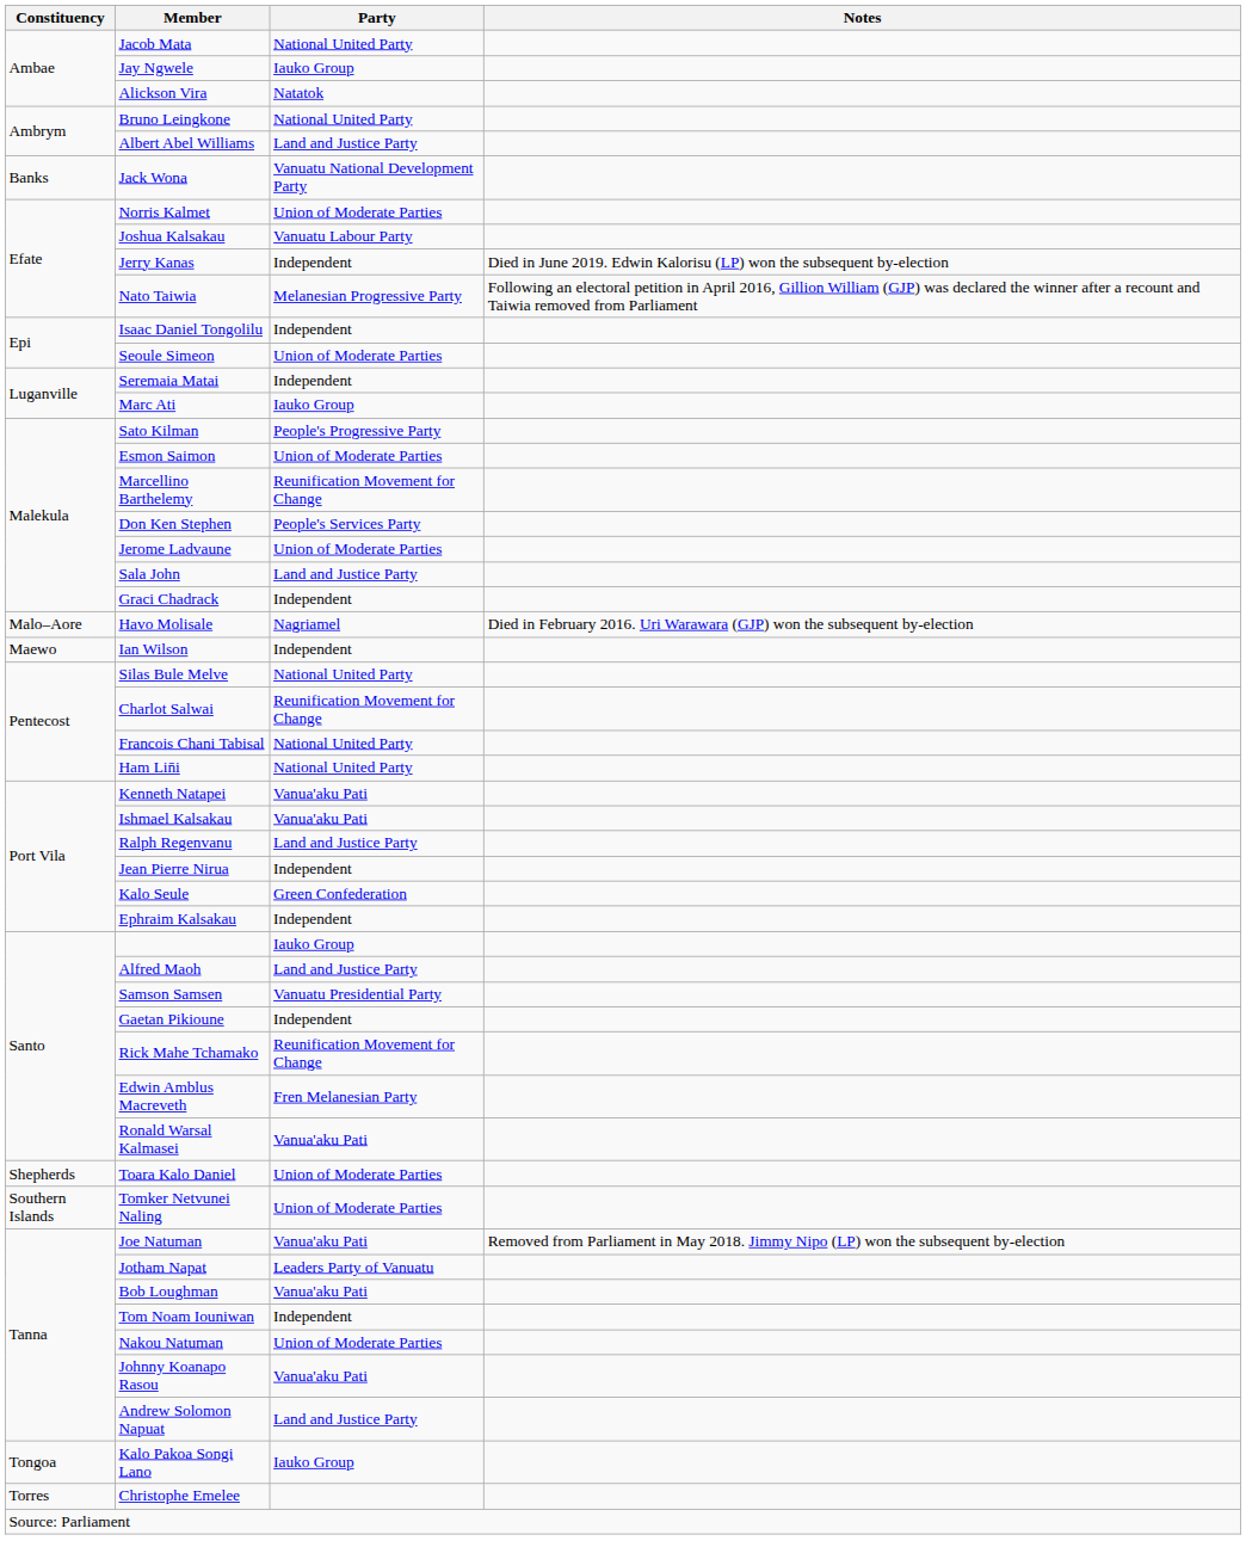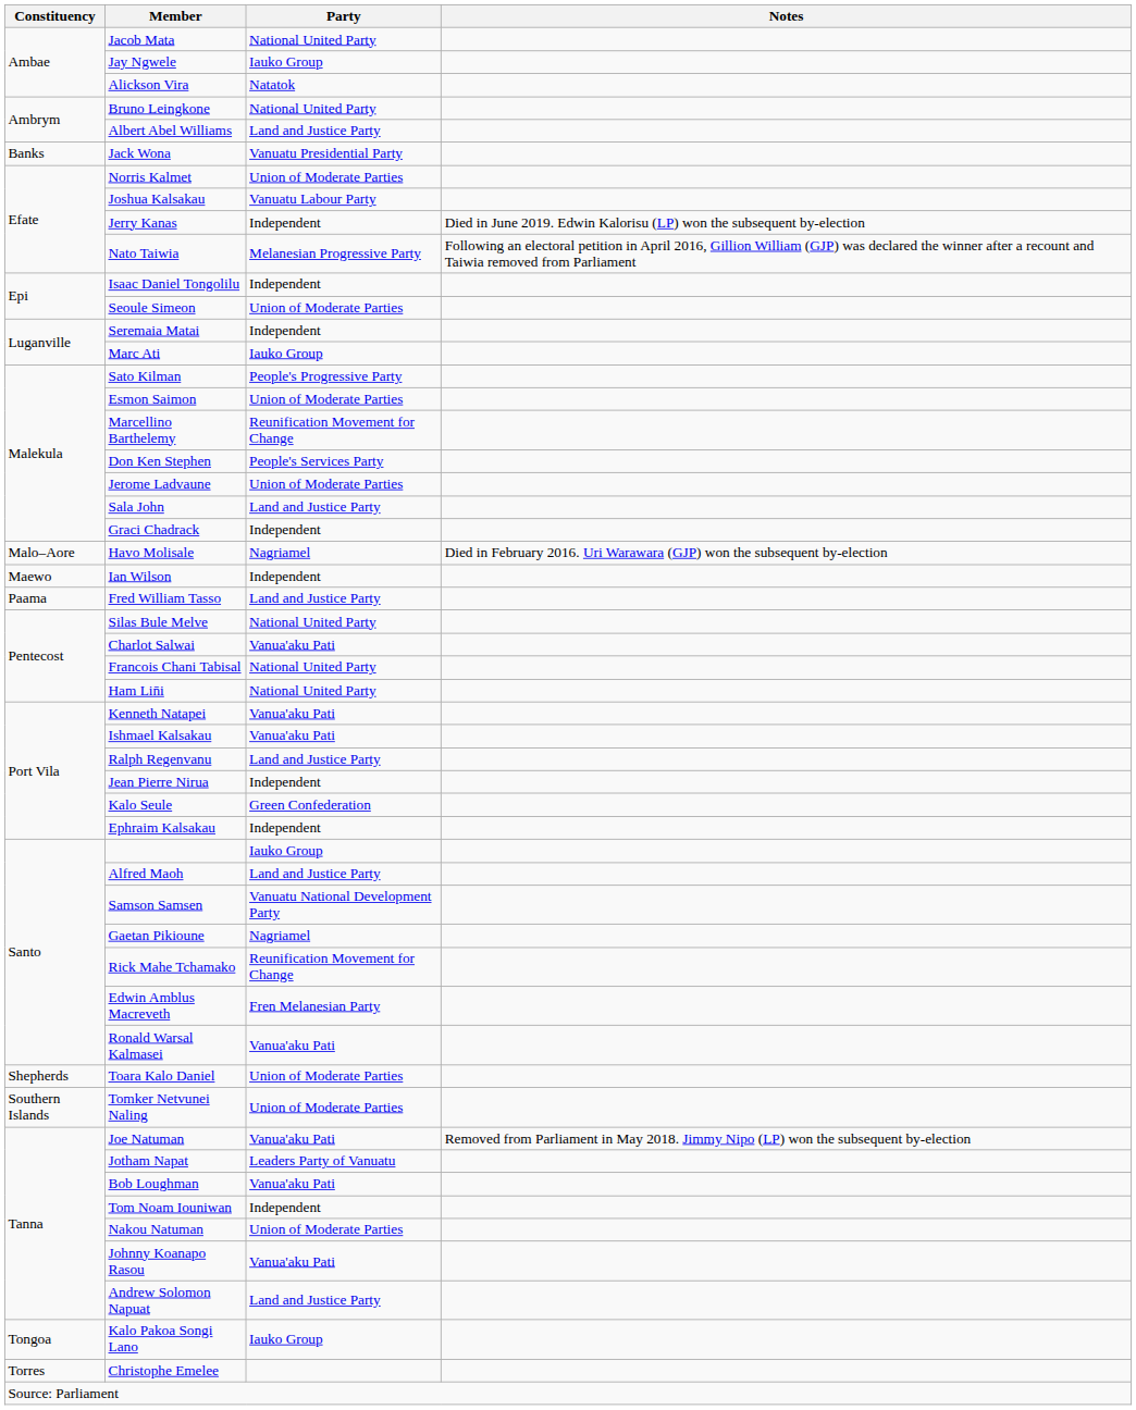Jack Wona | Party: Vanuatu National Development Party -> Vanuatu Presidential Party
+ row: Paama | Fred William Tasso | Land and Justice Party
Charlot Salwai | Party: Reunification Movement for Change -> Vanua'aku Pati
Samson Samsen | Party: Vanuatu Presidential Party -> Vanuatu National Development Party
Gaetan Pikioune | Party: Independent -> Nagriamel
